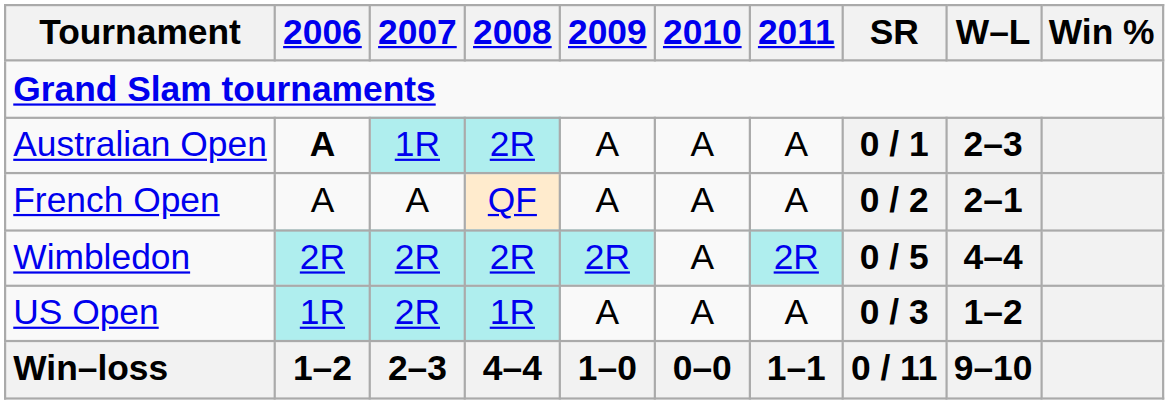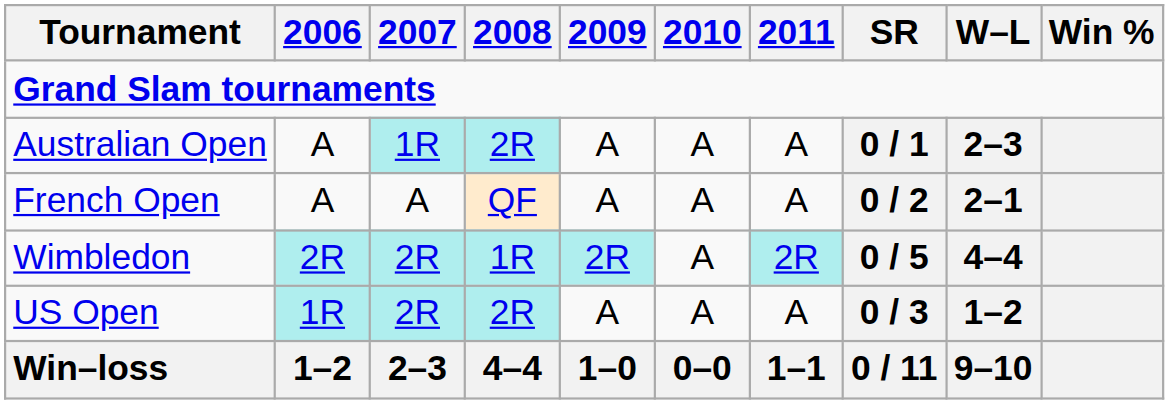Australian Open | 2006: bold -> normal
Wimbledon | 2008: 2R -> 1R
US Open | 2008: 1R -> 2R
